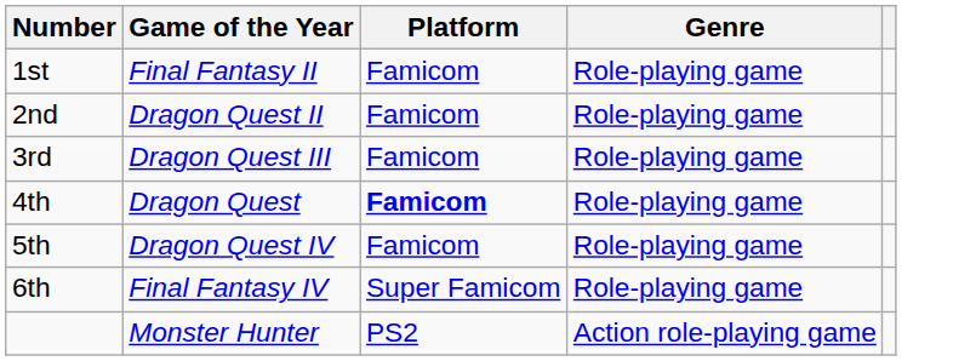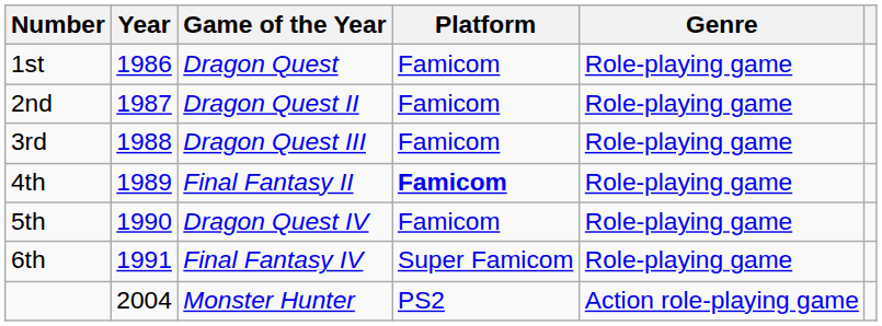+ column: Year | 1986 | 1987 | 1988 | 1989 | 1990 | 1991 | 2004
1st | Game of the Year: Final Fantasy II -> Dragon Quest
4th | Game of the Year: Dragon Quest -> Final Fantasy II
